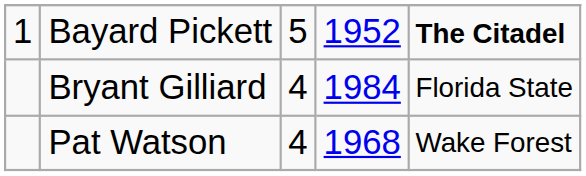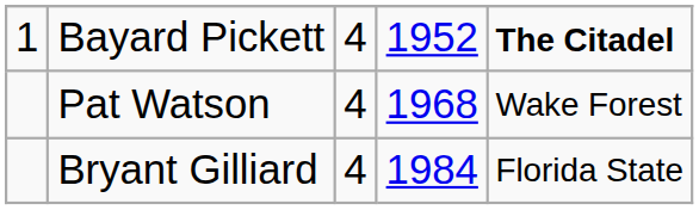Bayard Pickett | column 3: 5 -> 4
rows swapped: Pat Watson <-> Bryant Gilliard
